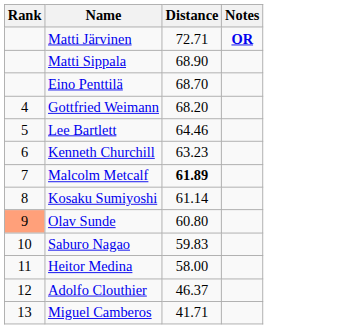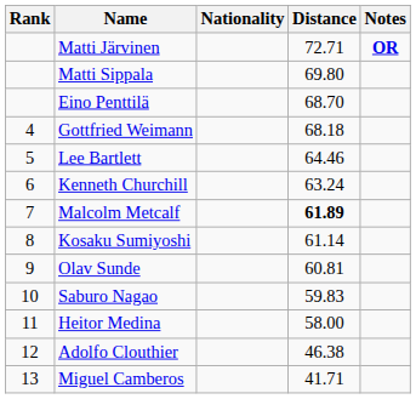+ column: Nationality
Matti Sippala | Distance: 68.90 -> 69.80
Gottfried Weimann | Distance: 68.20 -> 68.18
Kenneth Churchill | Distance: 63.23 -> 63.24
Olav Sunde | Rank: lightsalmon background -> no background
Olav Sunde | Distance: 60.80 -> 60.81
Adolfo Clouthier | Distance: 46.37 -> 46.38
